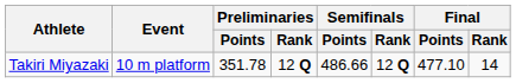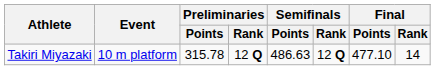Takiri Miyazaki | Preliminaries / Points: 351.78 -> 315.78
Takiri Miyazaki | Semifinals / Points: 486.66 -> 486.63
